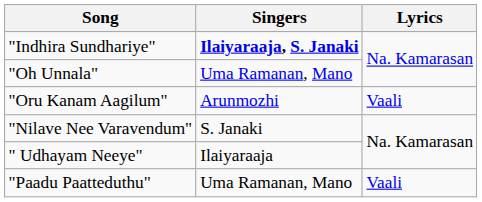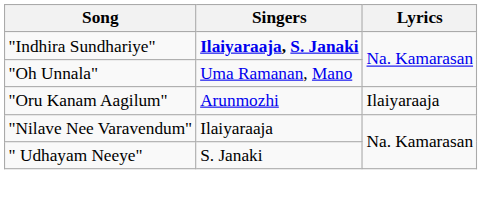"Oru Kanam Aagilum" | Lyrics: Vaali -> Ilaiyaraaja
"Nilave Nee Varavendum" | Singers: S. Janaki -> Ilaiyaraaja
" Udhayam Neeye" | Singers: Ilaiyaraaja -> S. Janaki
- row: "Paadu Paatteduthu" | Uma Ramanan, Mano | Vaali
